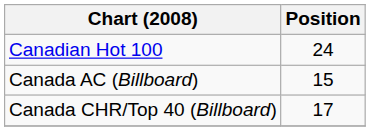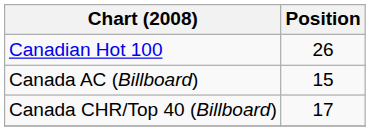Canadian Hot 100 | Position: 24 -> 26
